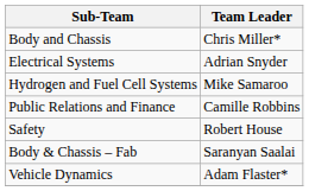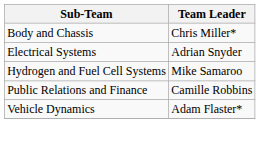- row: Safety | Robert House
- row: Body & Chassis – Fab | Saranyan Saalai
